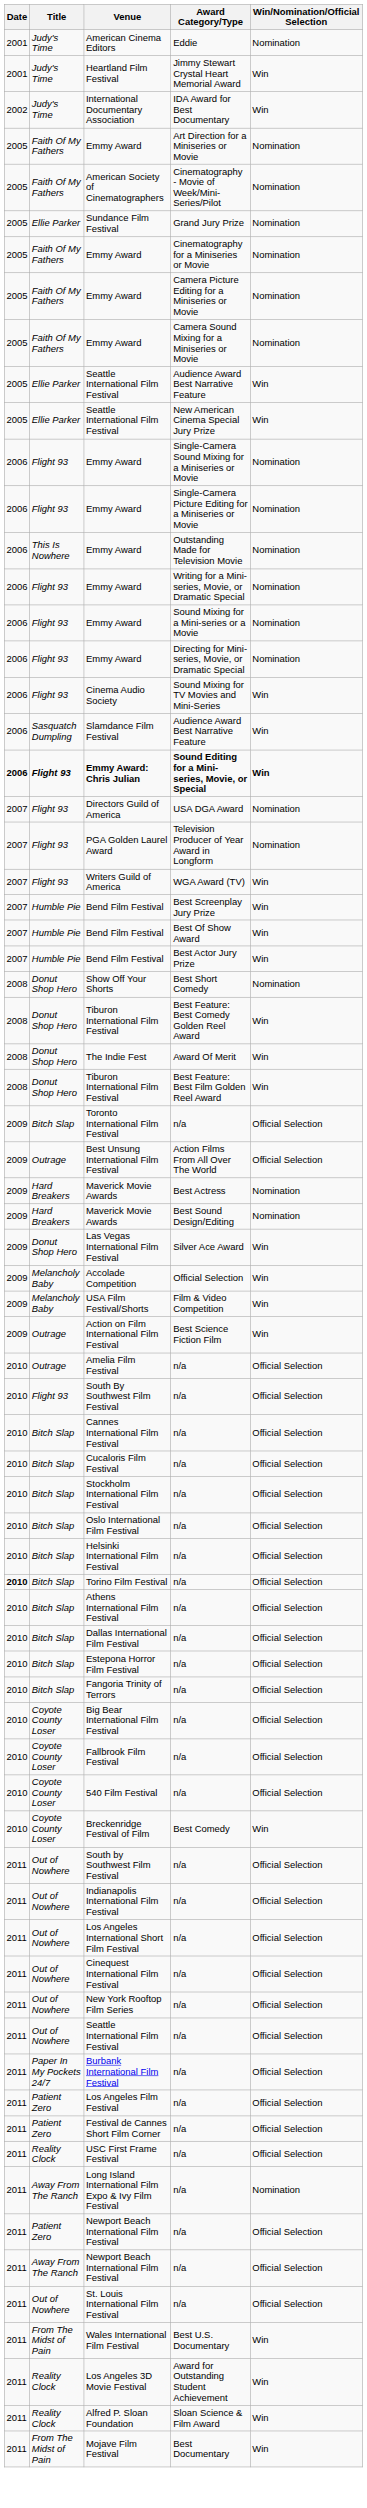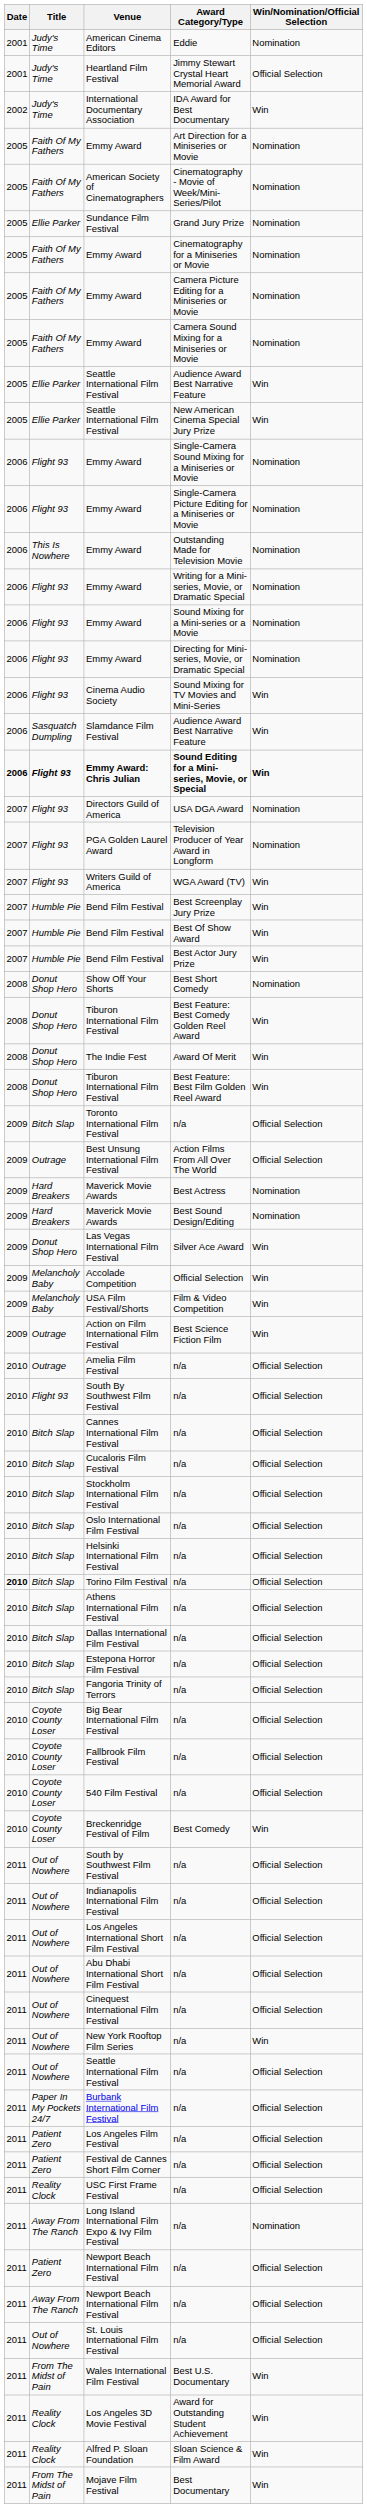Heartland Film Festival | Win/Nomination/Official Selection: Win -> Official Selection
+ row: 2011 | Out of Nowhere | Abu Dhabi International Short Film Festival | n/a | Official Selection
New York Rooftop Film Series | Win/Nomination/Official Selection: Official Selection -> Win
